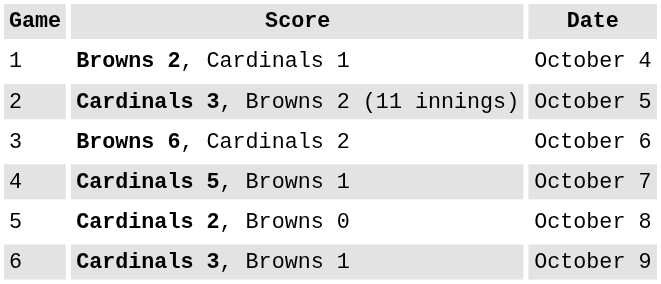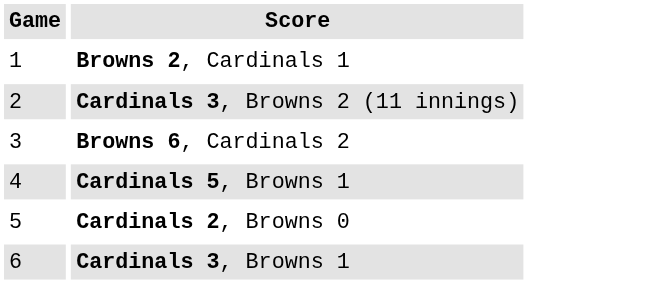- column: Date | October 4 | October 5 | October 6 | October 7 | October 8 | October 9
